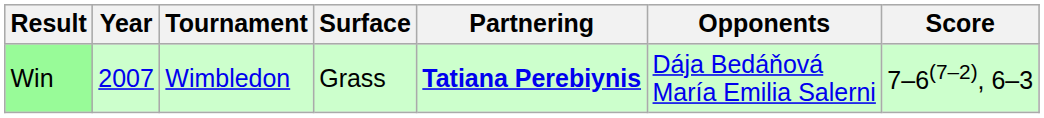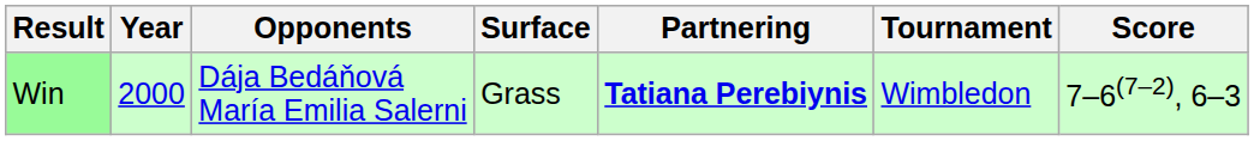columns swapped: Tournament <-> Opponents
Win | Year: 2007 -> 2000
